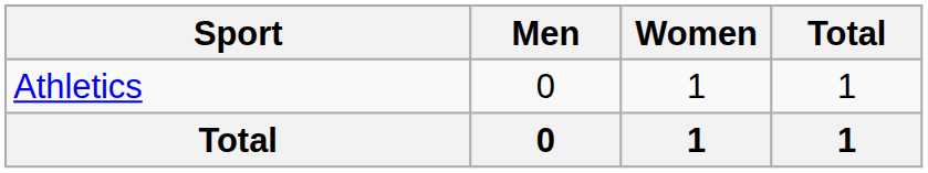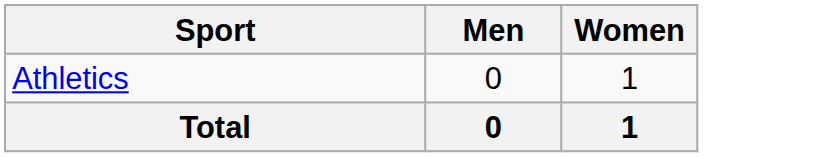- column: Total | 1 | 1
